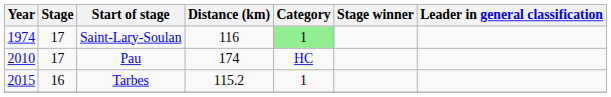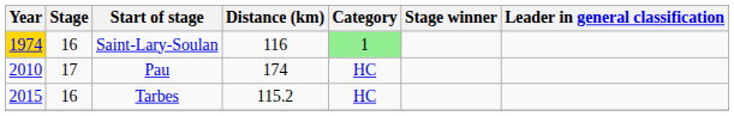Saint-Lary-Soulan | Year: no background -> gold background
Saint-Lary-Soulan | Stage: 17 -> 16
Tarbes | Category: 1 -> HC
